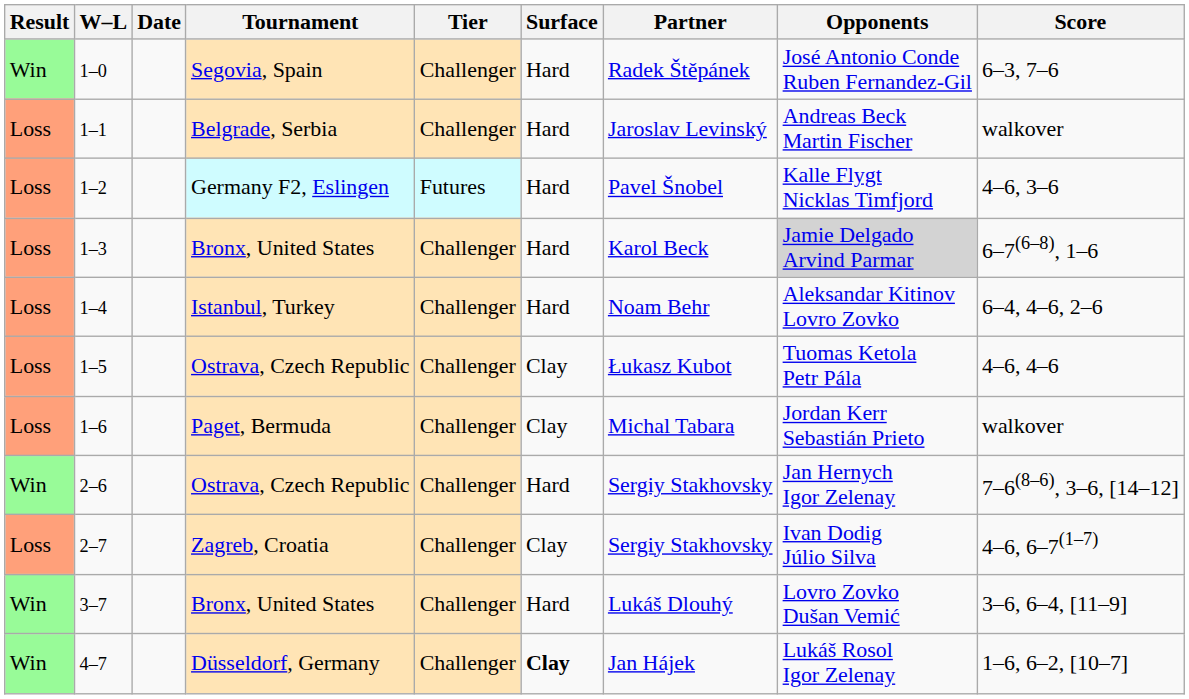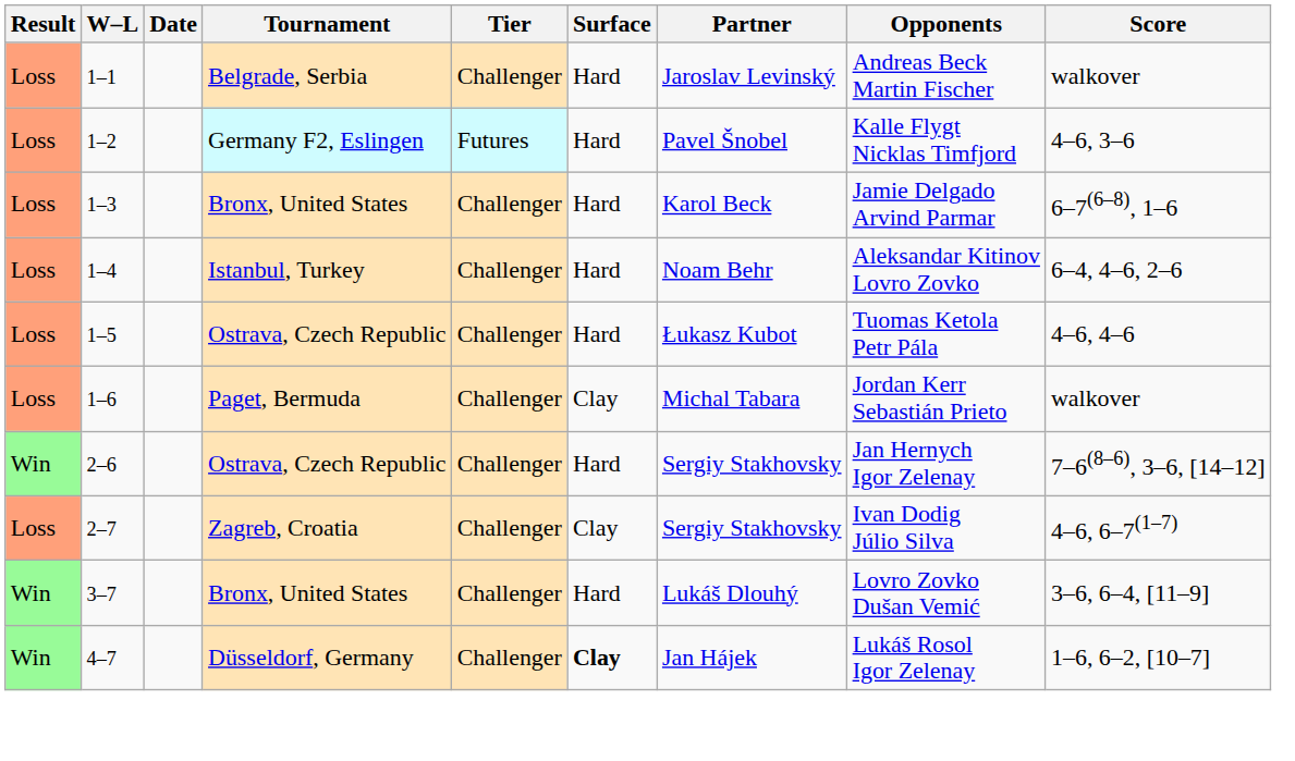- row: Win | 1–0 | Segovia, Spain | Challenger | Hard | Radek Štěpánek | José Antonio Conde Ruben Fernandez-Gil | 6–3, 7–6
1–3 | Opponents: lightgrey background -> no background
1–5 | Surface: Clay -> Hard
